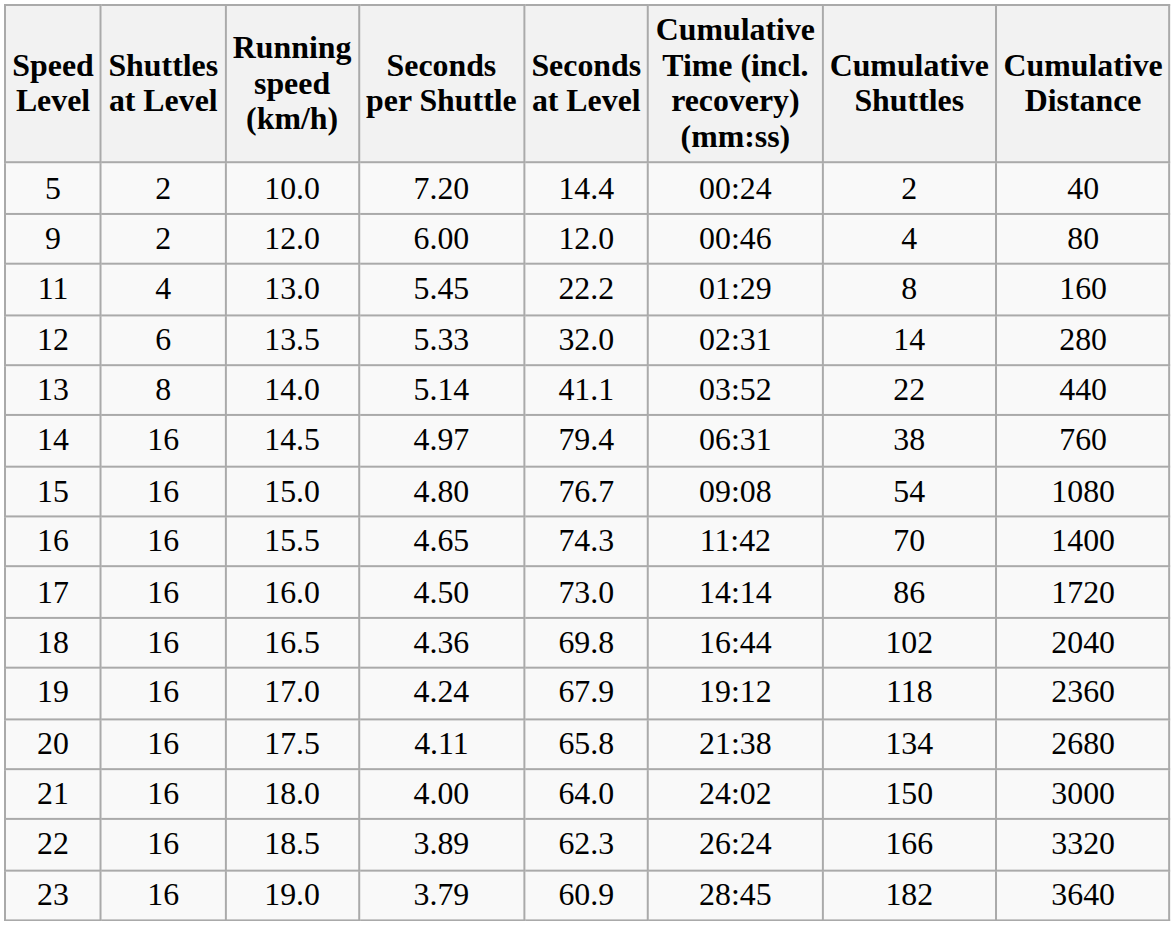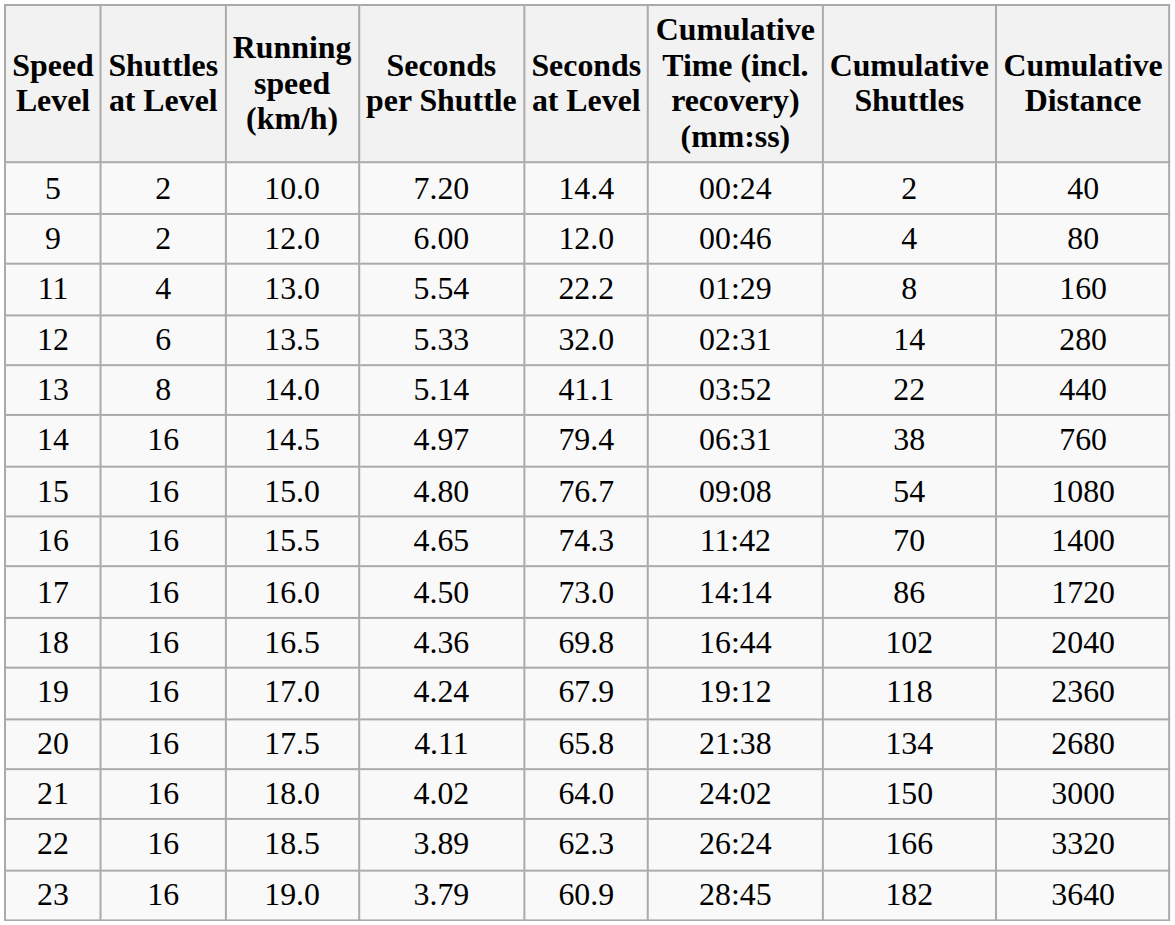11 | Seconds per Shuttle: 5.45 -> 5.54
21 | Seconds per Shuttle: 4.00 -> 4.02
